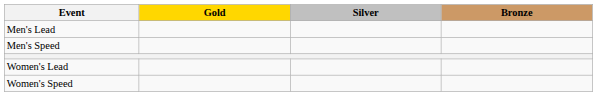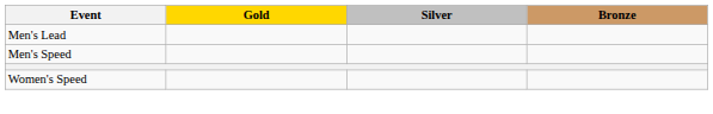- row: Women's Lead
